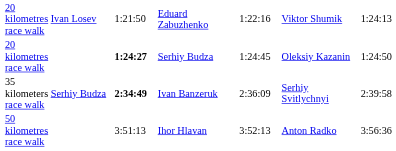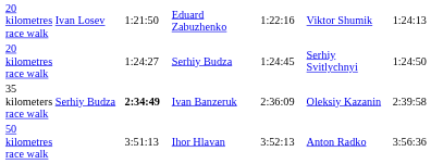20 kilometres race walk / Serhiy Budza | column 3: bold -> normal
20 kilometres race walk / Serhiy Budza | column 6: Oleksiy Kazanin -> Serhiy Svitlychnyi
35 kilometers race walk | column 6: Serhiy Svitlychnyi -> Oleksiy Kazanin
